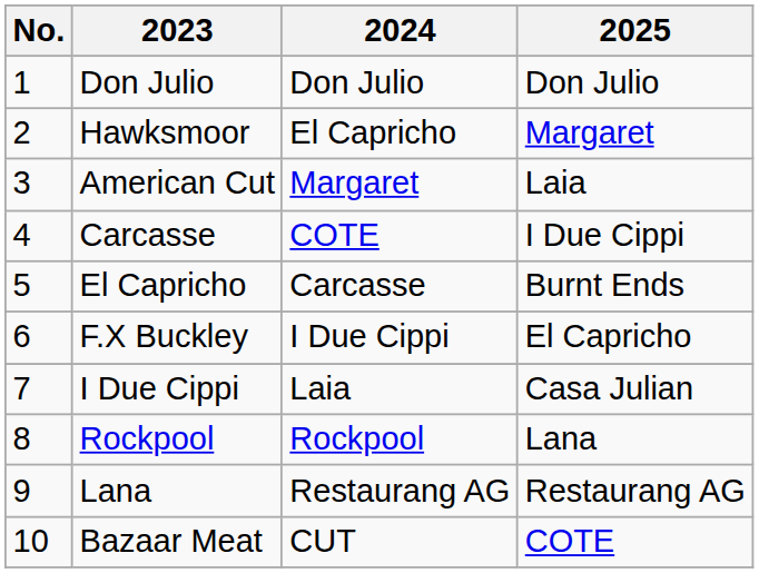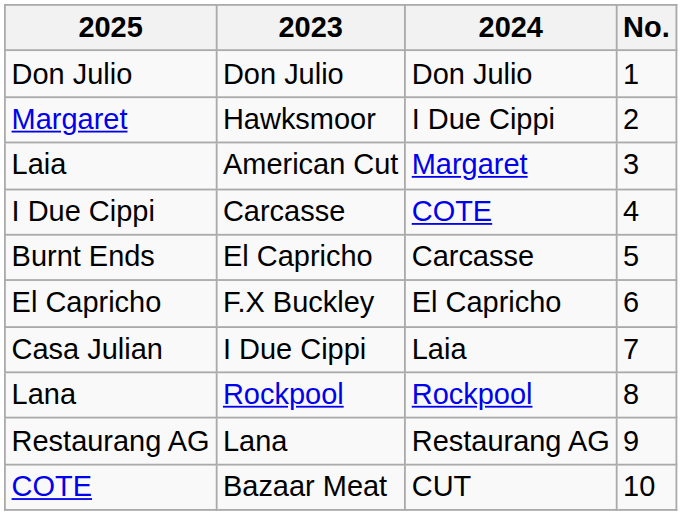columns swapped: No. <-> 2025
Hawksmoor | 2024: El Capricho -> I Due Cippi
F.X Buckley | 2024: I Due Cippi -> El Capricho
